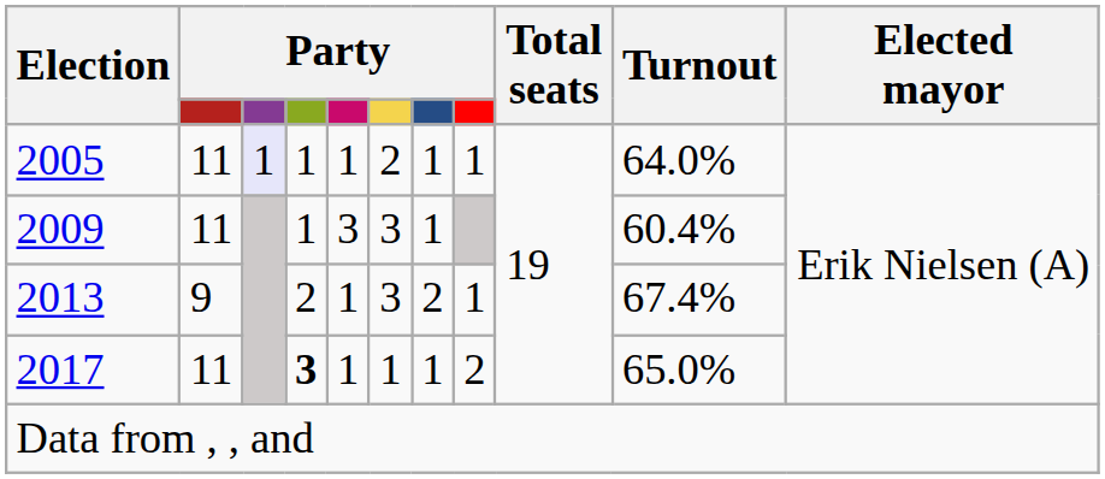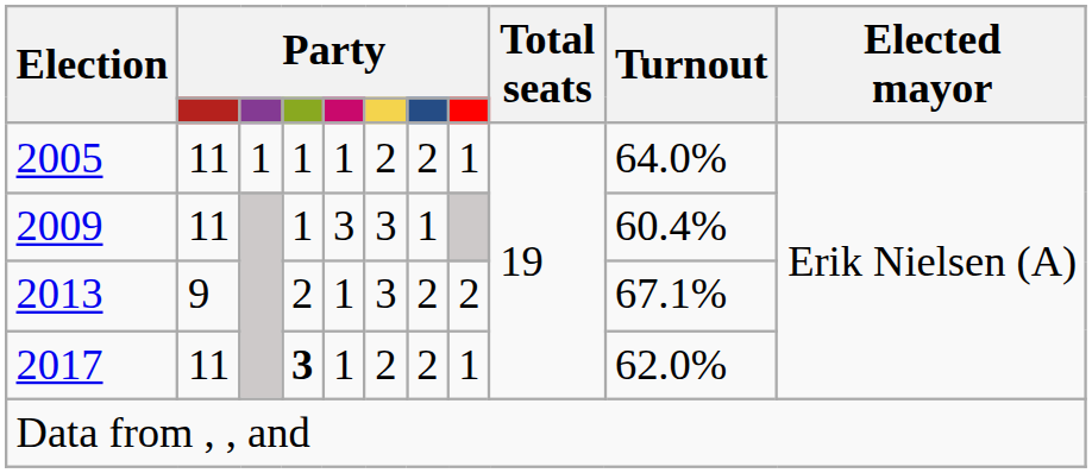2005 | column 3: lavender background -> no background
2005 | column 7: 1 -> 2
2013 | column 8: 1 -> 2
2013 | Turnout: 67.4% -> 67.1%
2017 | column 6: 1 -> 2
2017 | column 7: 1 -> 2
2017 | column 8: 2 -> 1
2017 | Turnout: 65.0% -> 62.0%
